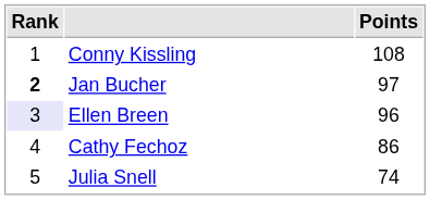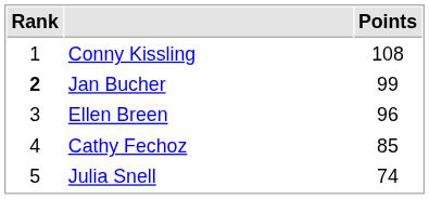Jan Bucher | Points: 97 -> 99
Ellen Breen | Rank: lavender background -> no background
Cathy Fechoz | Points: 86 -> 85
